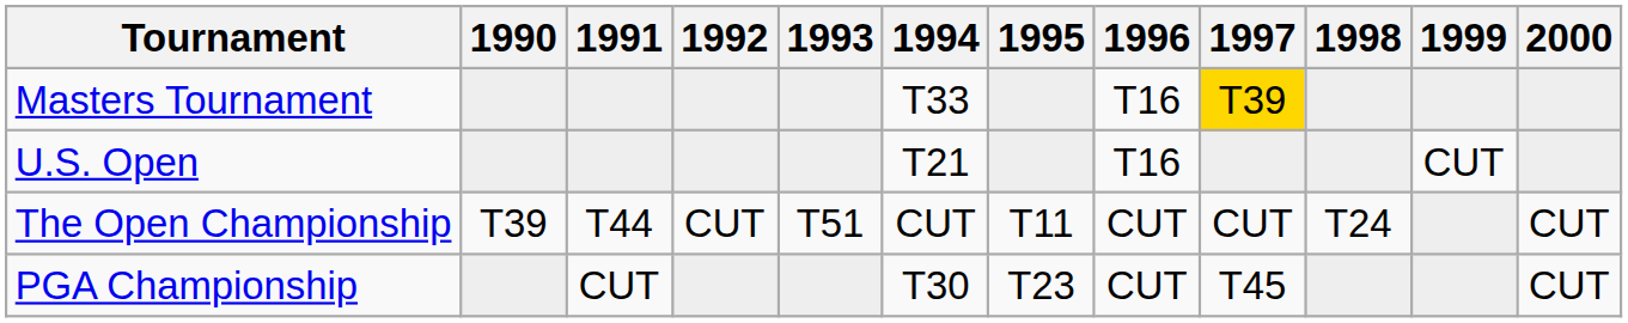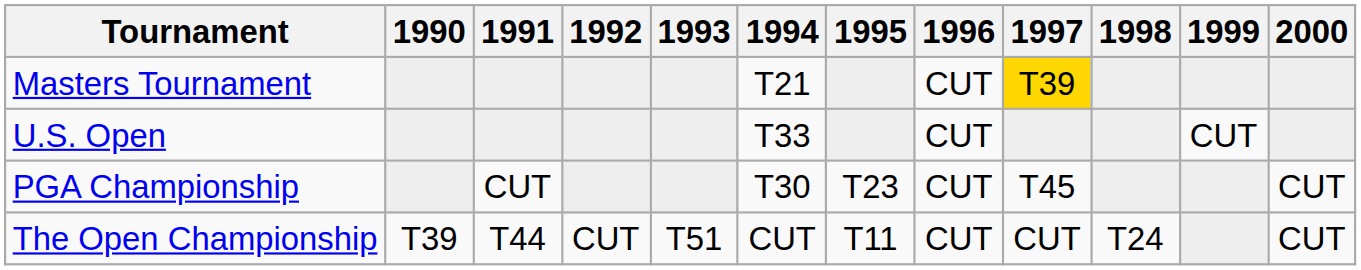Masters Tournament | 1994: T33 -> T21
Masters Tournament | 1996: T16 -> CUT
U.S. Open | 1994: T21 -> T33
U.S. Open | 1996: T16 -> CUT
rows swapped: The Open Championship <-> PGA Championship
